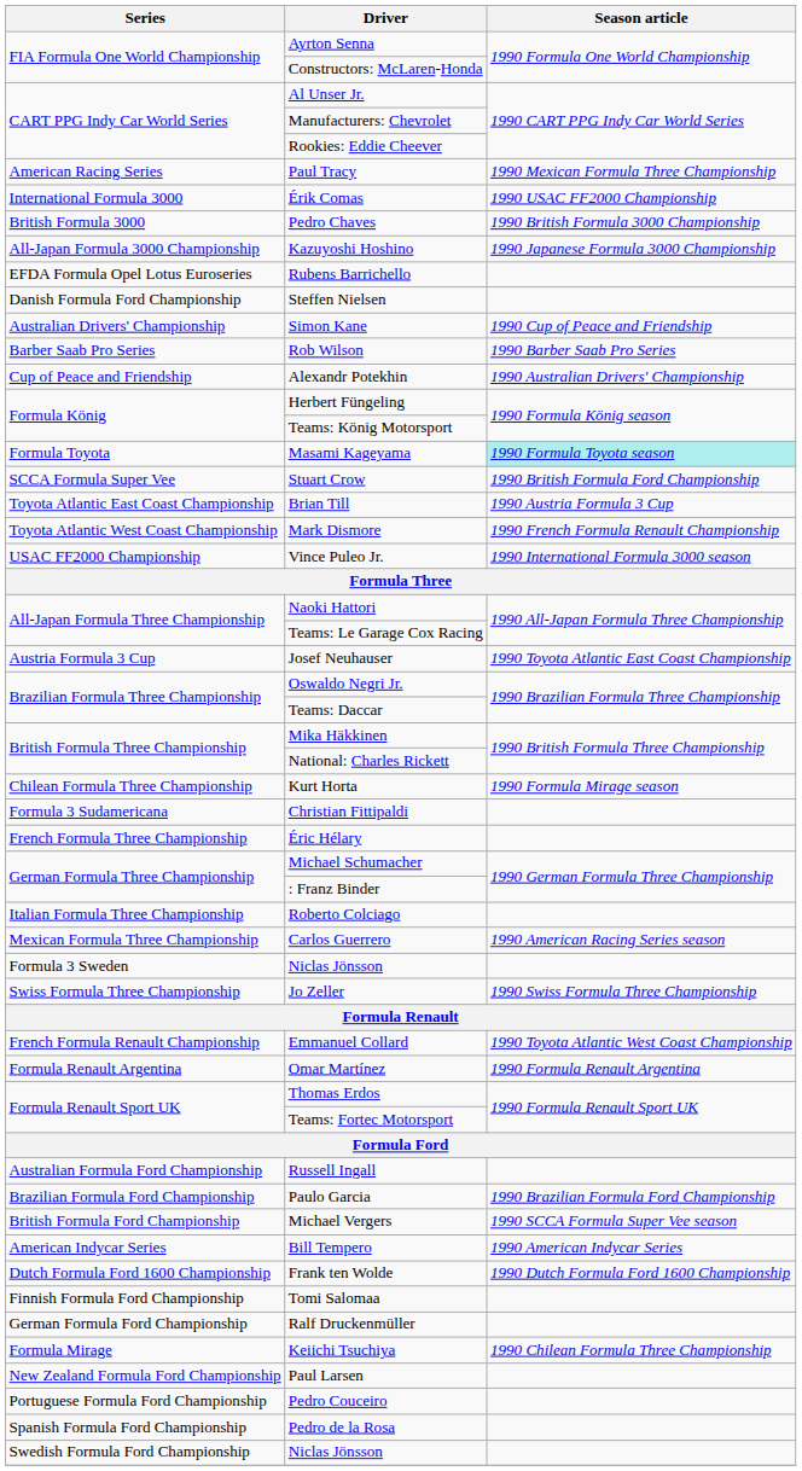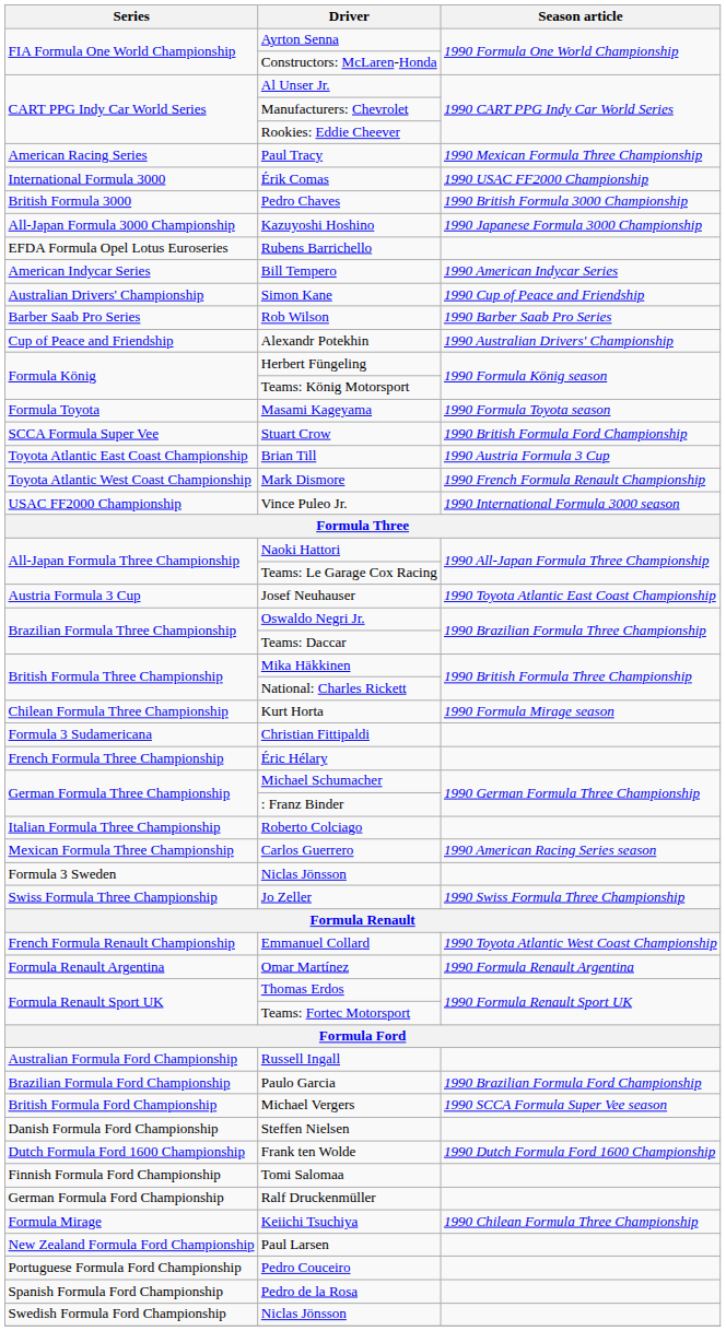rows swapped: Bill Tempero <-> Steffen Nielsen
Masami Kageyama | Season article: paleturquoise background -> no background
